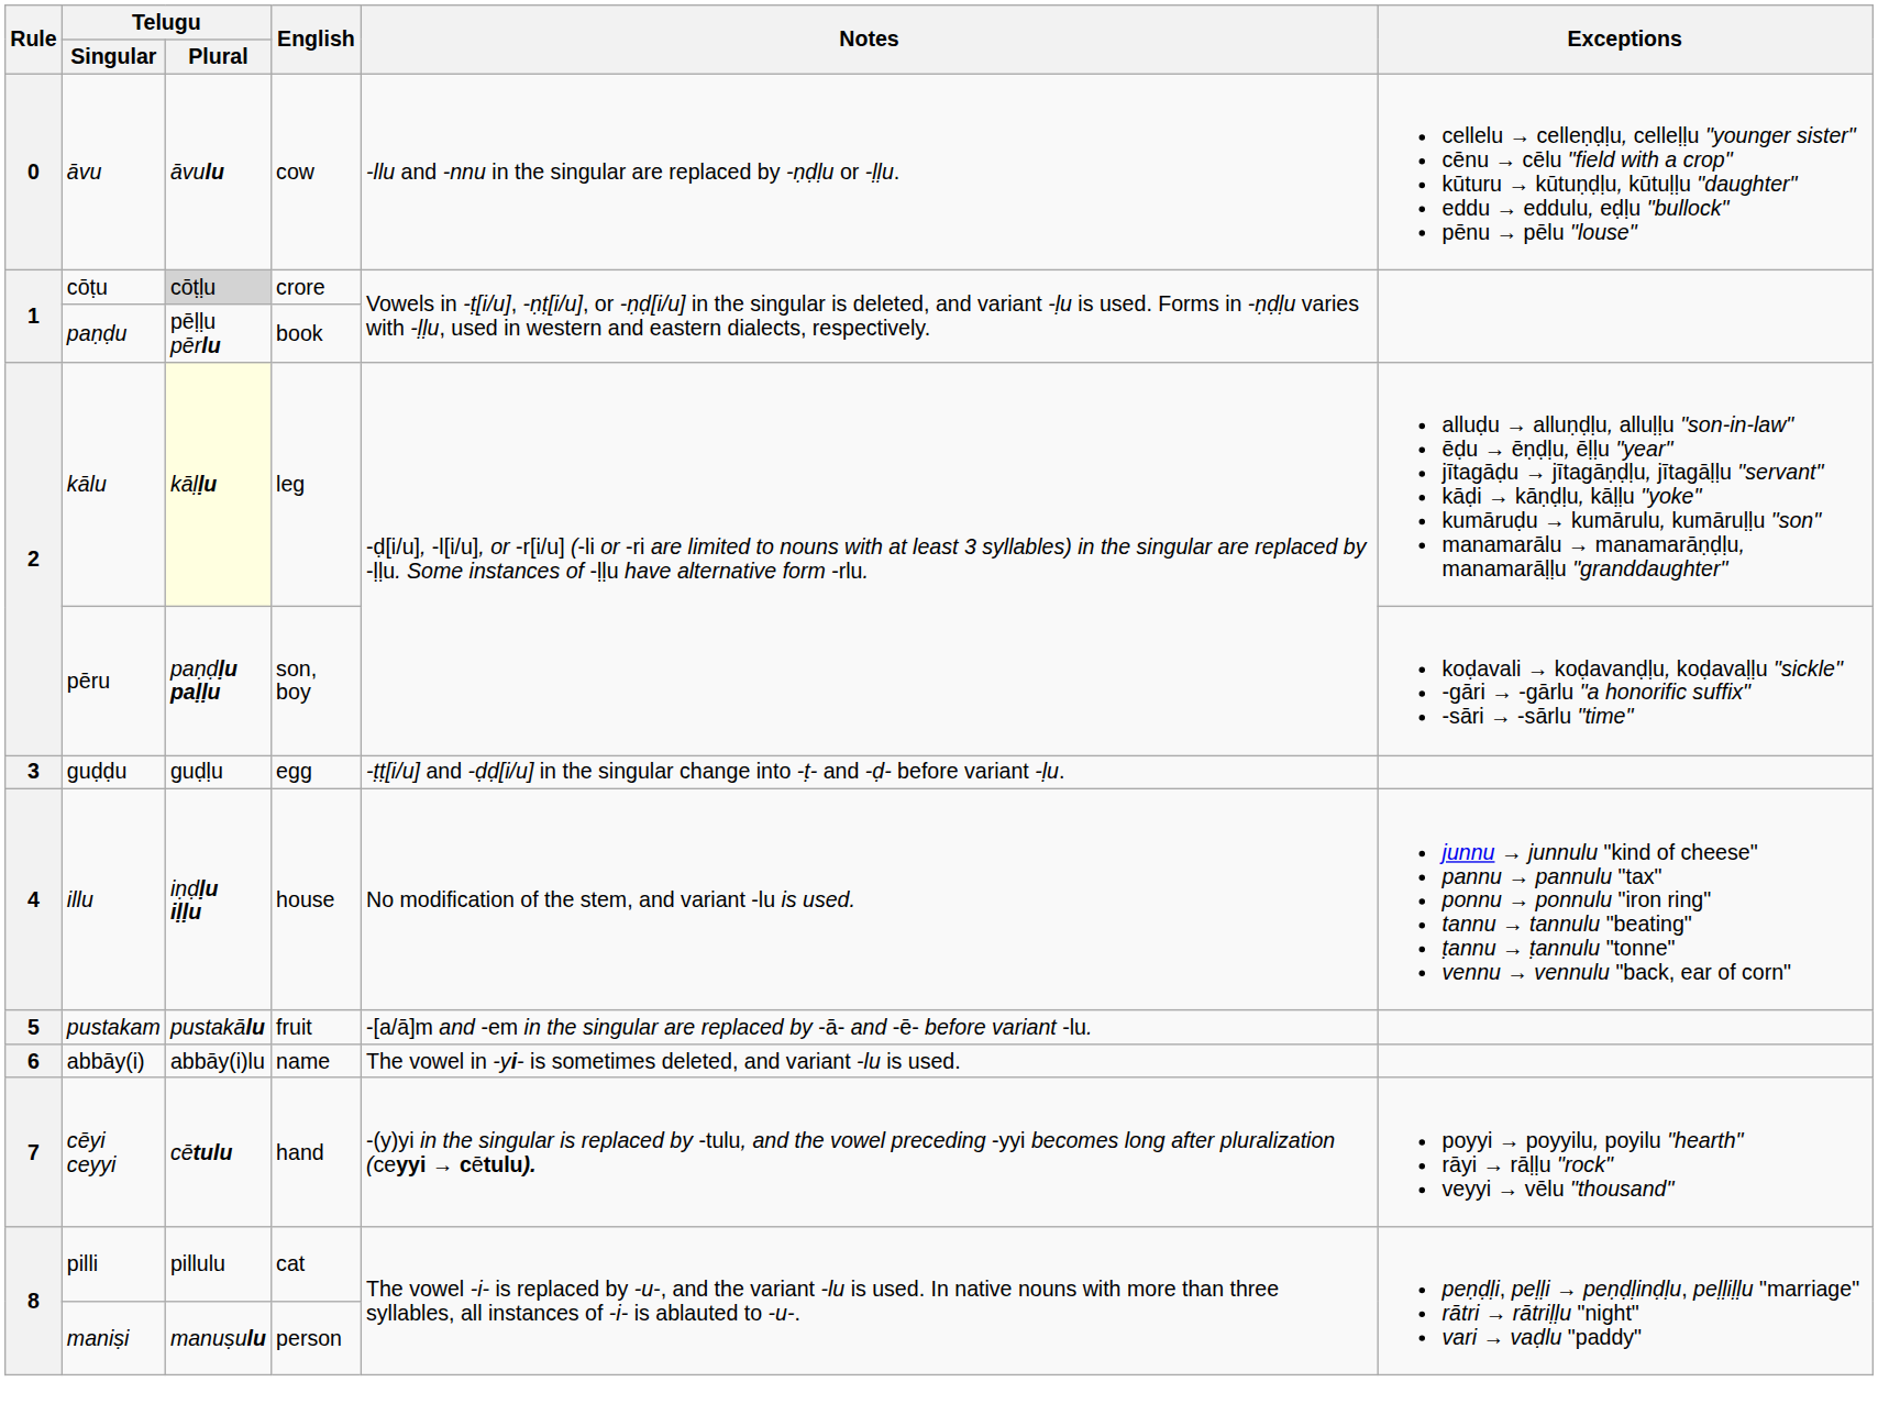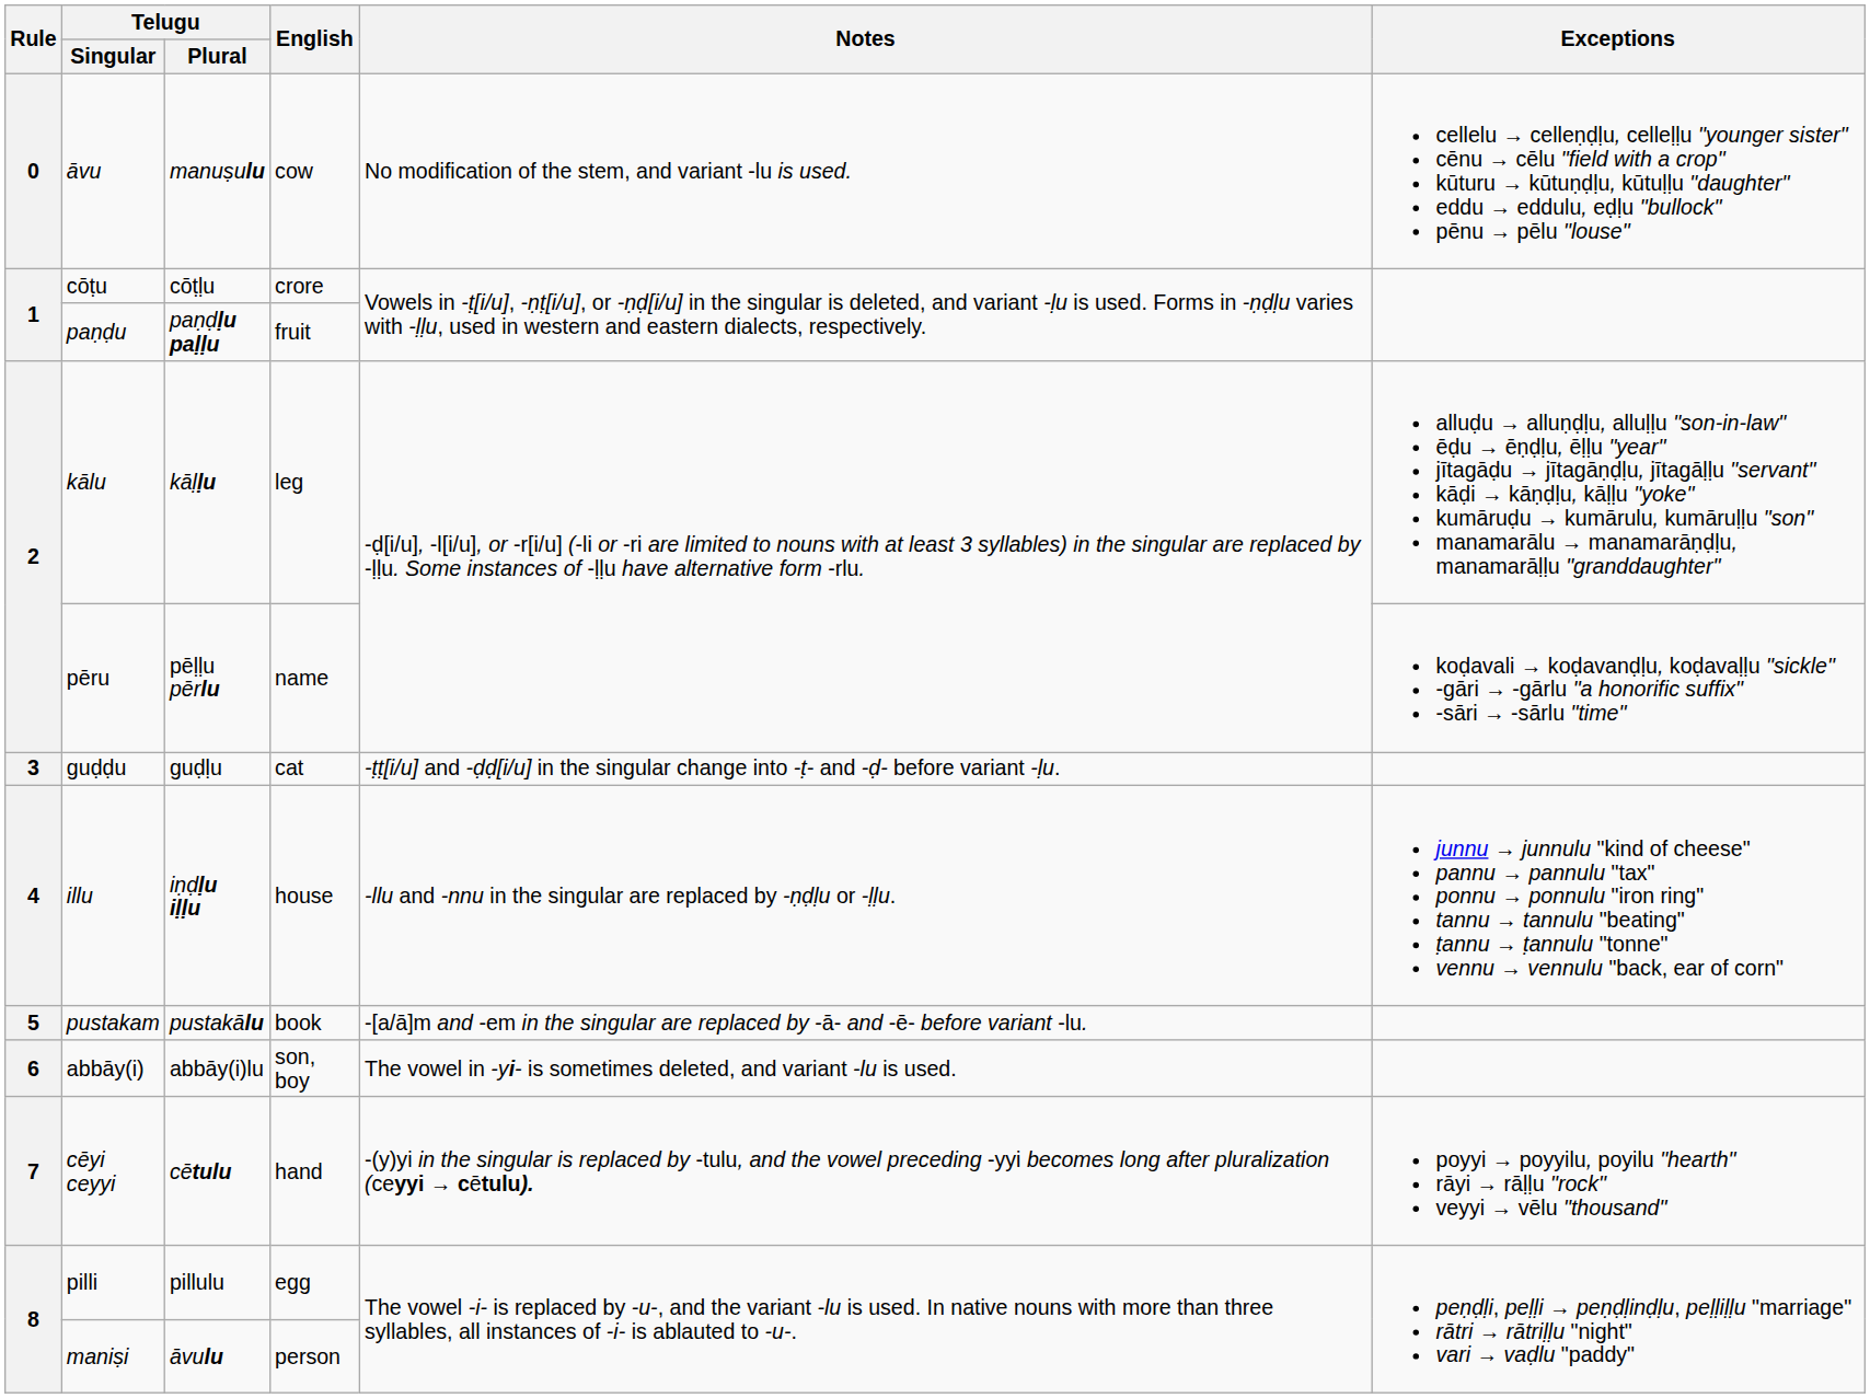āvu | Telugu / Plural: āvulu -> manuṣulu
āvu | Notes: -llu and -nnu in the singular are replaced by -ṇḍḷu or -ḷḷu. -> No modification of the stem, and variant -lu is used.
cōṭu | Telugu / Plural: lightgrey background -> no background
paṇḍu | Telugu / Plural: pēḷḷu pērlu -> paṇḍḷu paḷḷu
paṇḍu | English: book -> fruit
kālu | Telugu / Plural: lightyellow background -> no background
pēru | Telugu / Plural: paṇḍḷu paḷḷu -> pēḷḷu pērlu
pēru | English: son, boy -> name
guḍḍu | English: egg -> cat
illu | Notes: No modification of the stem, and variant -lu is used. -> -llu and -nnu in the singular are replaced by -ṇḍḷu or -ḷḷu.
pustakam | English: fruit -> book
abbāy(i) | English: name -> son, boy
pilli | English: cat -> egg
maniṣi | Telugu / Plural: manuṣulu -> āvulu
